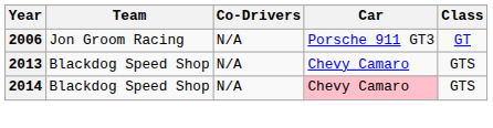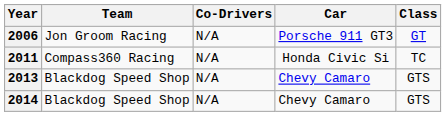+ row: 2011 | Compass360 Racing | N/A | Honda Civic Si | TC
2014 | Car: pink background -> no background
